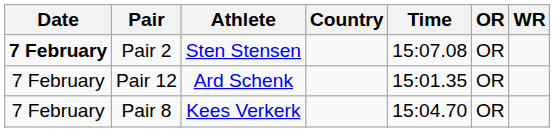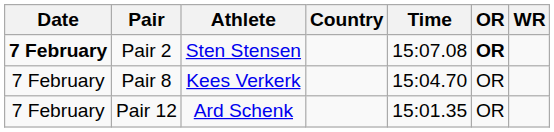Pair 2 | OR: normal -> bold
rows swapped: Pair 8 <-> Pair 12
